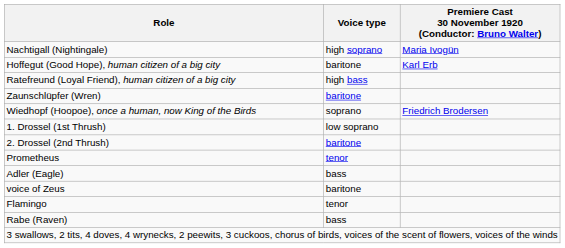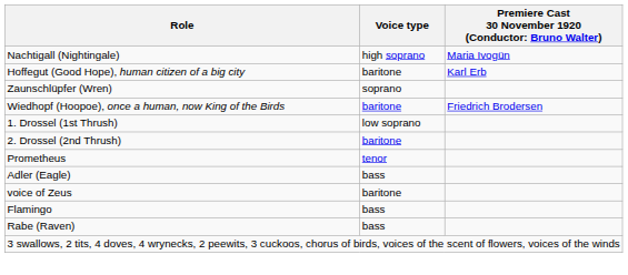- row: Ratefreund (Loyal Friend), human citizen of a big city | high bass
Zaunschlüpfer (Wren) | Voice type: baritone -> soprano
Wiedhopf (Hoopoe), once a human, now King of the Birds | Voice type: soprano -> baritone
Flamingo | Voice type: tenor -> bass
